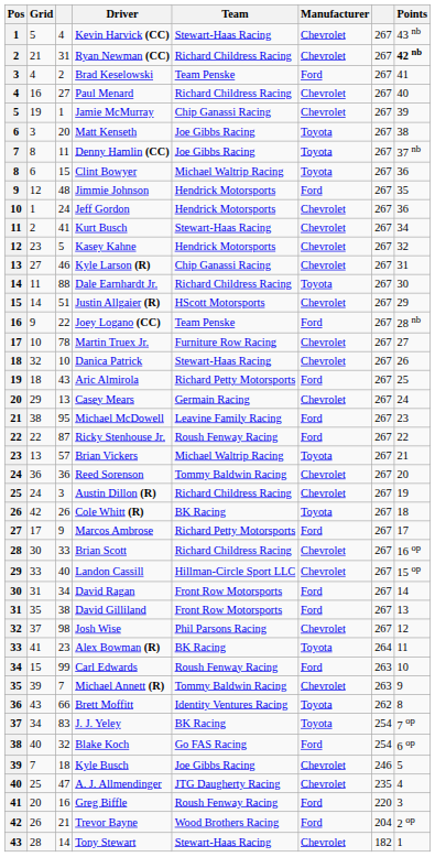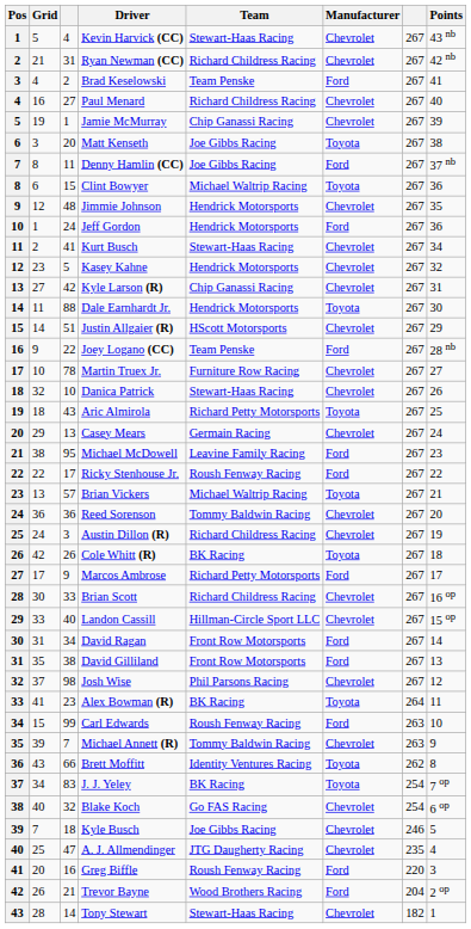Ryan Newman (CC) | Points: bold -> normal
Denny Hamlin (CC) | Manufacturer: Toyota -> Ford
Jimmie Johnson | Manufacturer: Ford -> Chevrolet
Jeff Gordon | Manufacturer: Chevrolet -> Ford
Kyle Larson (R) | column 3: 46 -> 42
Dale Earnhardt Jr. | Team: Richard Childress Racing -> Hendrick Motorsports
Aric Almirola | Manufacturer: Ford -> Toyota
Ricky Stenhouse Jr. | column 3: 87 -> 17
Blake Koch | Manufacturer: Ford -> Chevrolet
